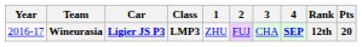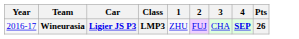- column: Rank | 12th
Wineurasia | Pts: 20 -> 26
